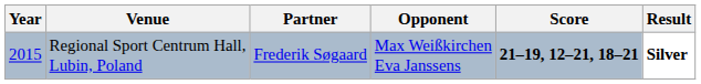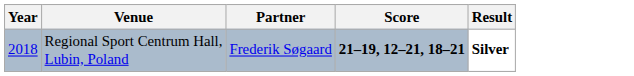- column: Opponent | Max Weißkirchen Eva Janssens
Regional Sport Centrum Hall, Lubin, Poland | Year: 2015 -> 2018
